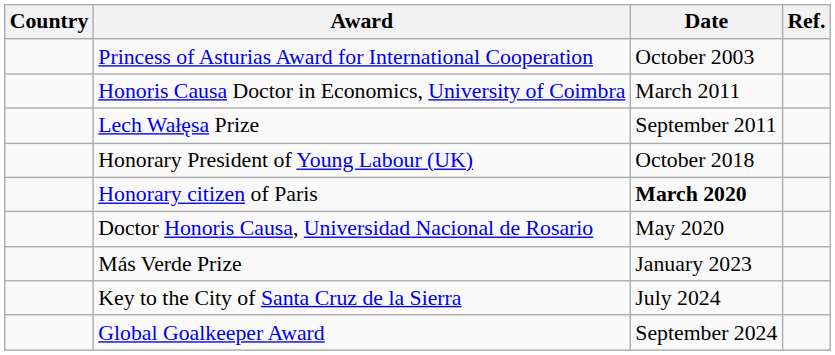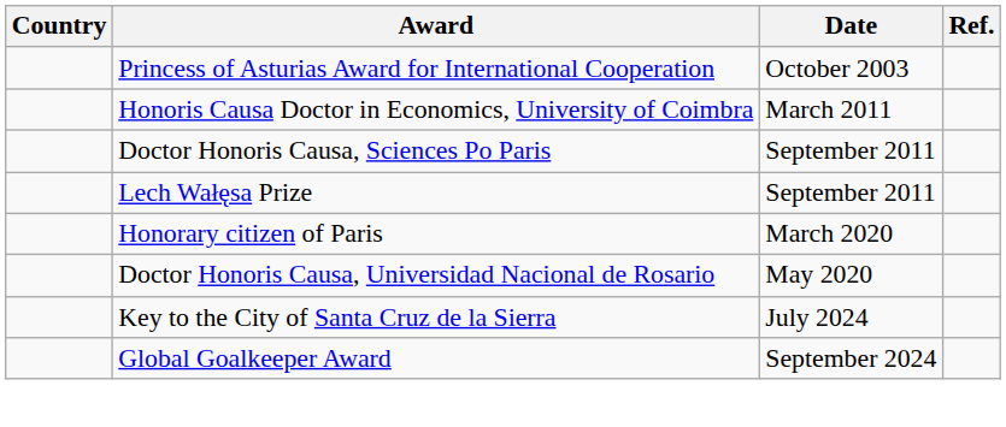+ row: Doctor Honoris Causa, Sciences Po Paris | September 2011
- row: Honorary President of Young Labour (UK) | October 2018
Honorary citizen of Paris | Date: bold -> normal
- row: Más Verde Prize | January 2023
